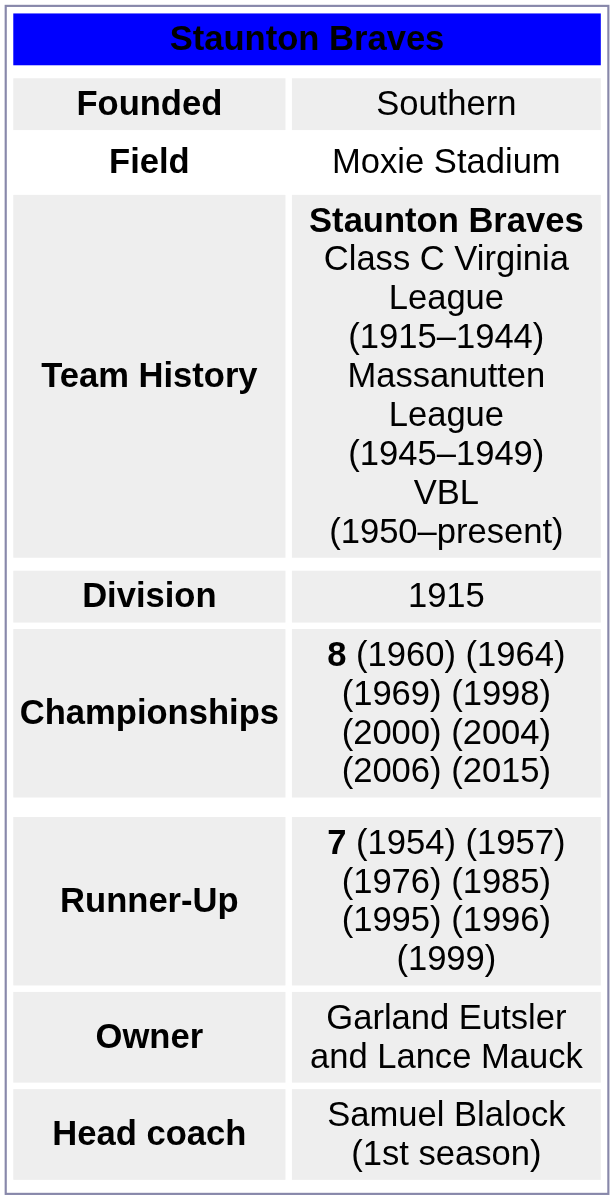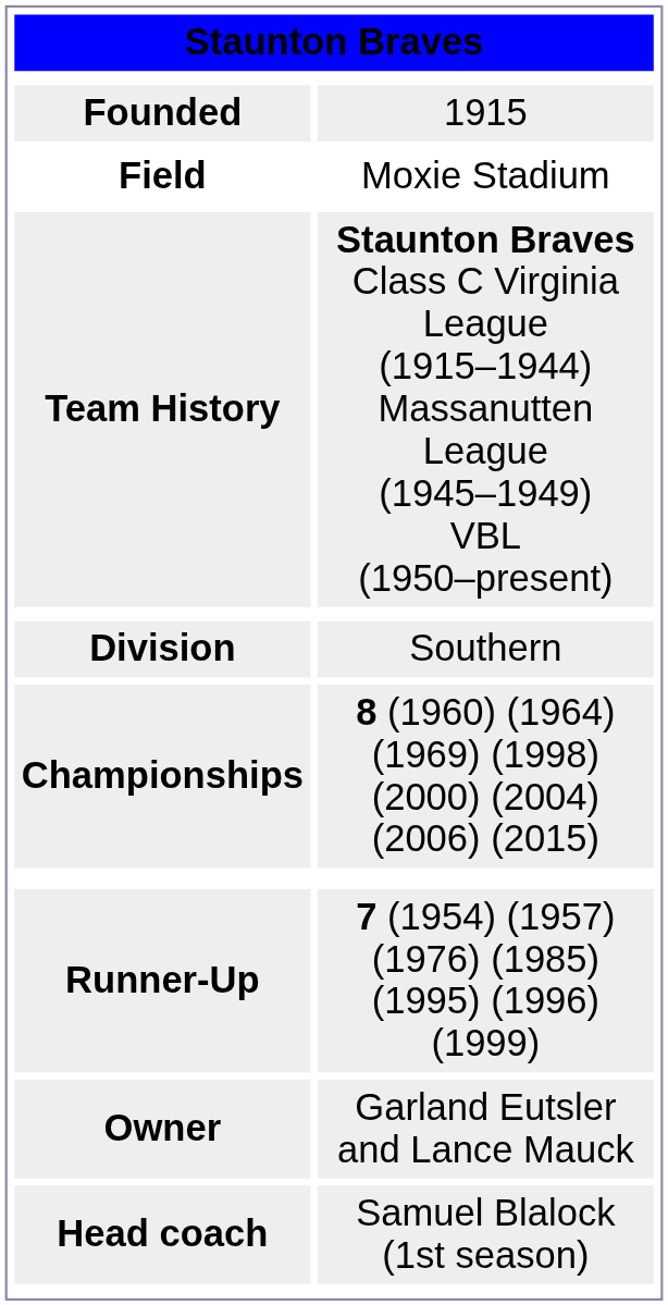Founded | column 2: Southern -> 1915
Division | column 2: 1915 -> Southern
